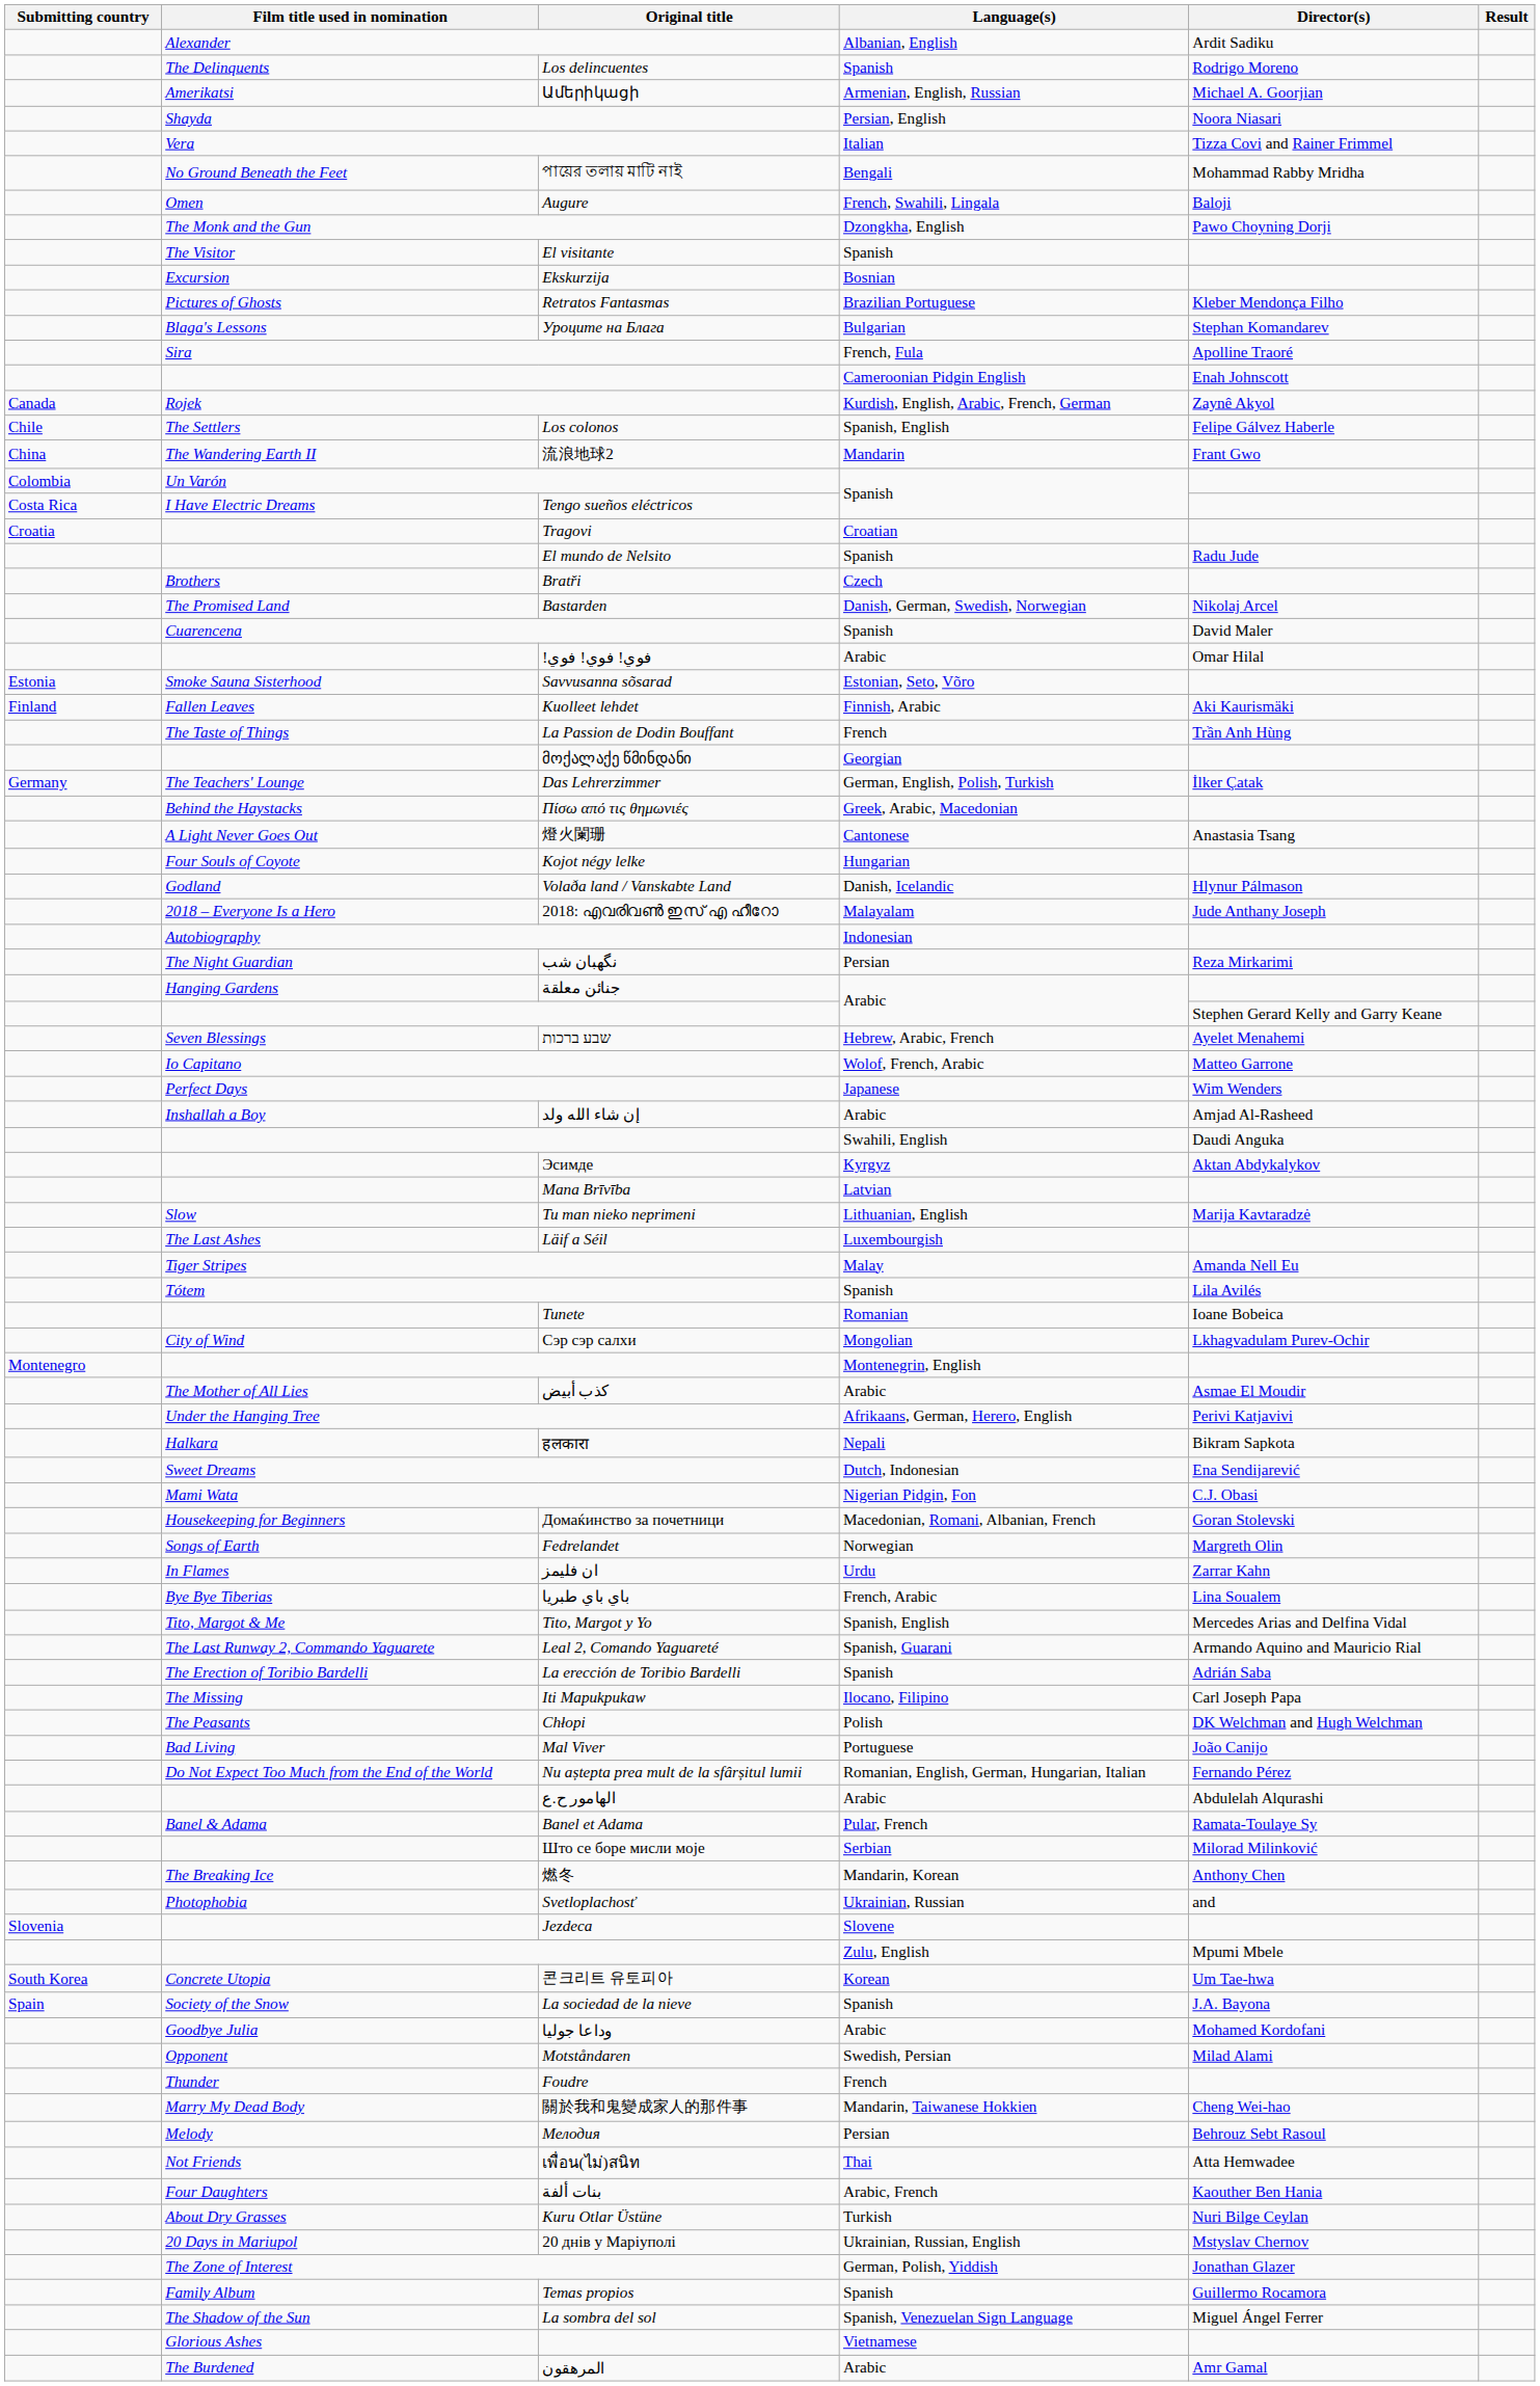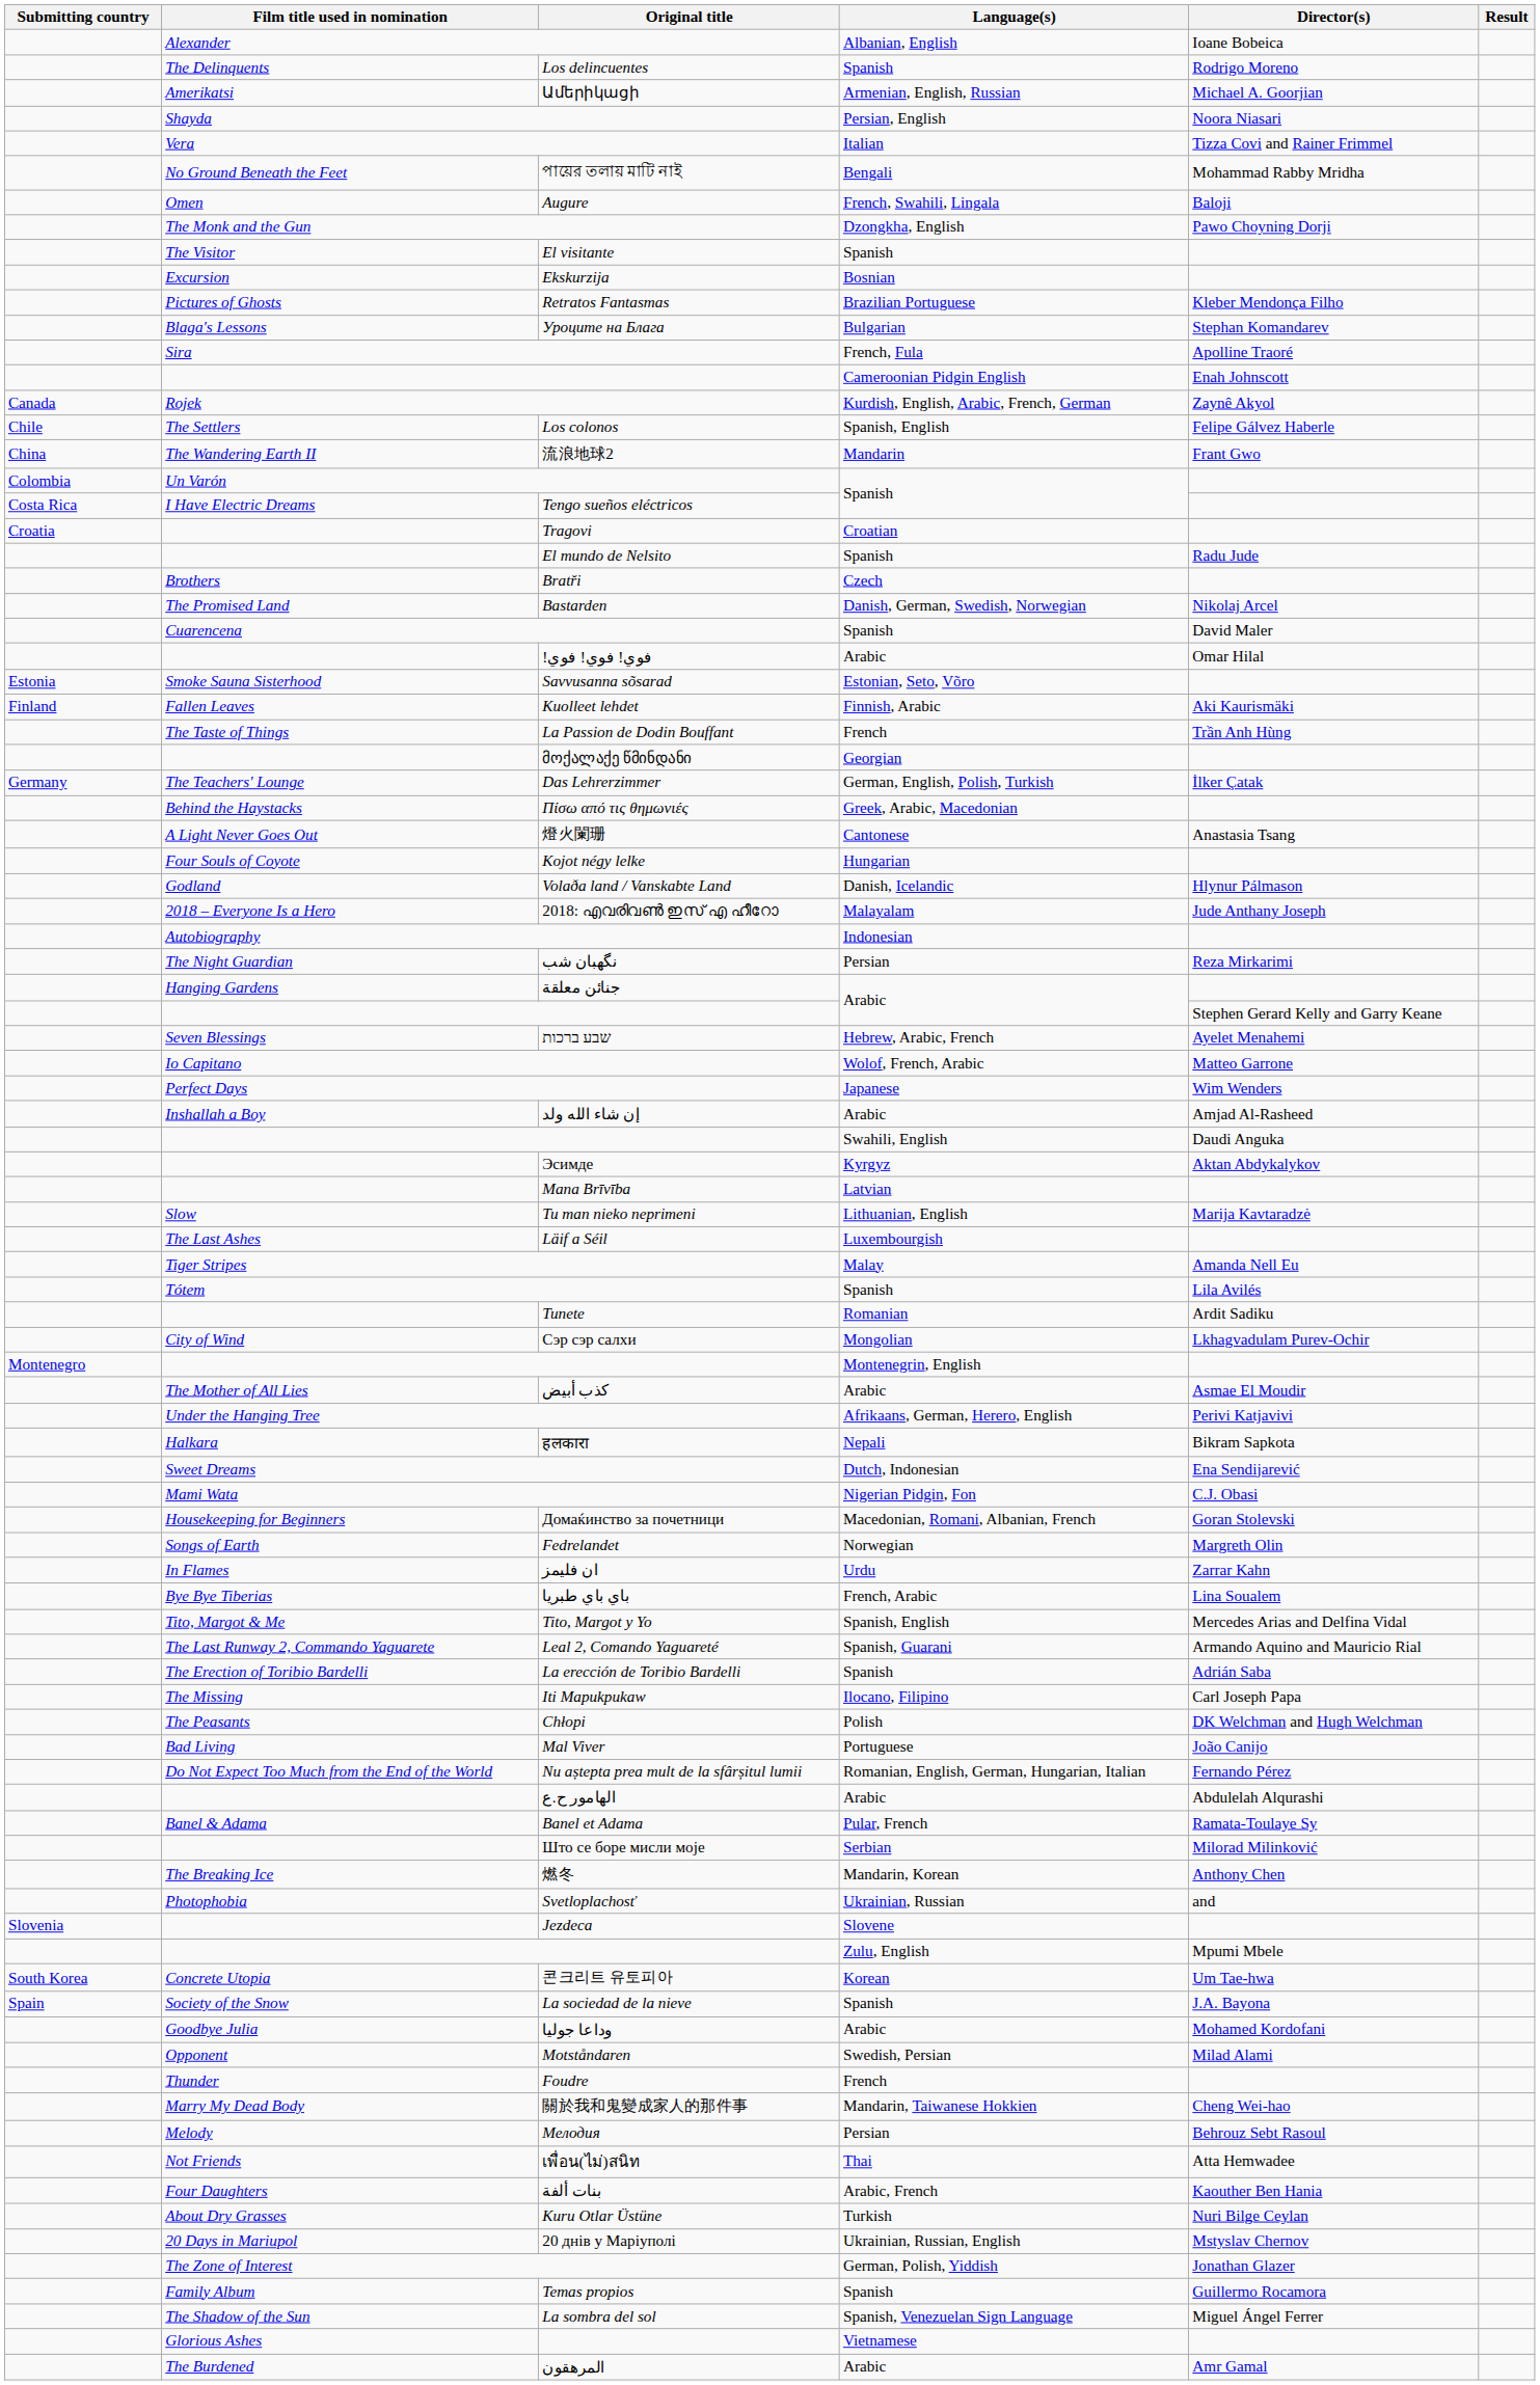Alexander | Director(s): Ardit Sadiku -> Ioane Bobeica
Tunete | Director(s): Ioane Bobeica -> Ardit Sadiku
